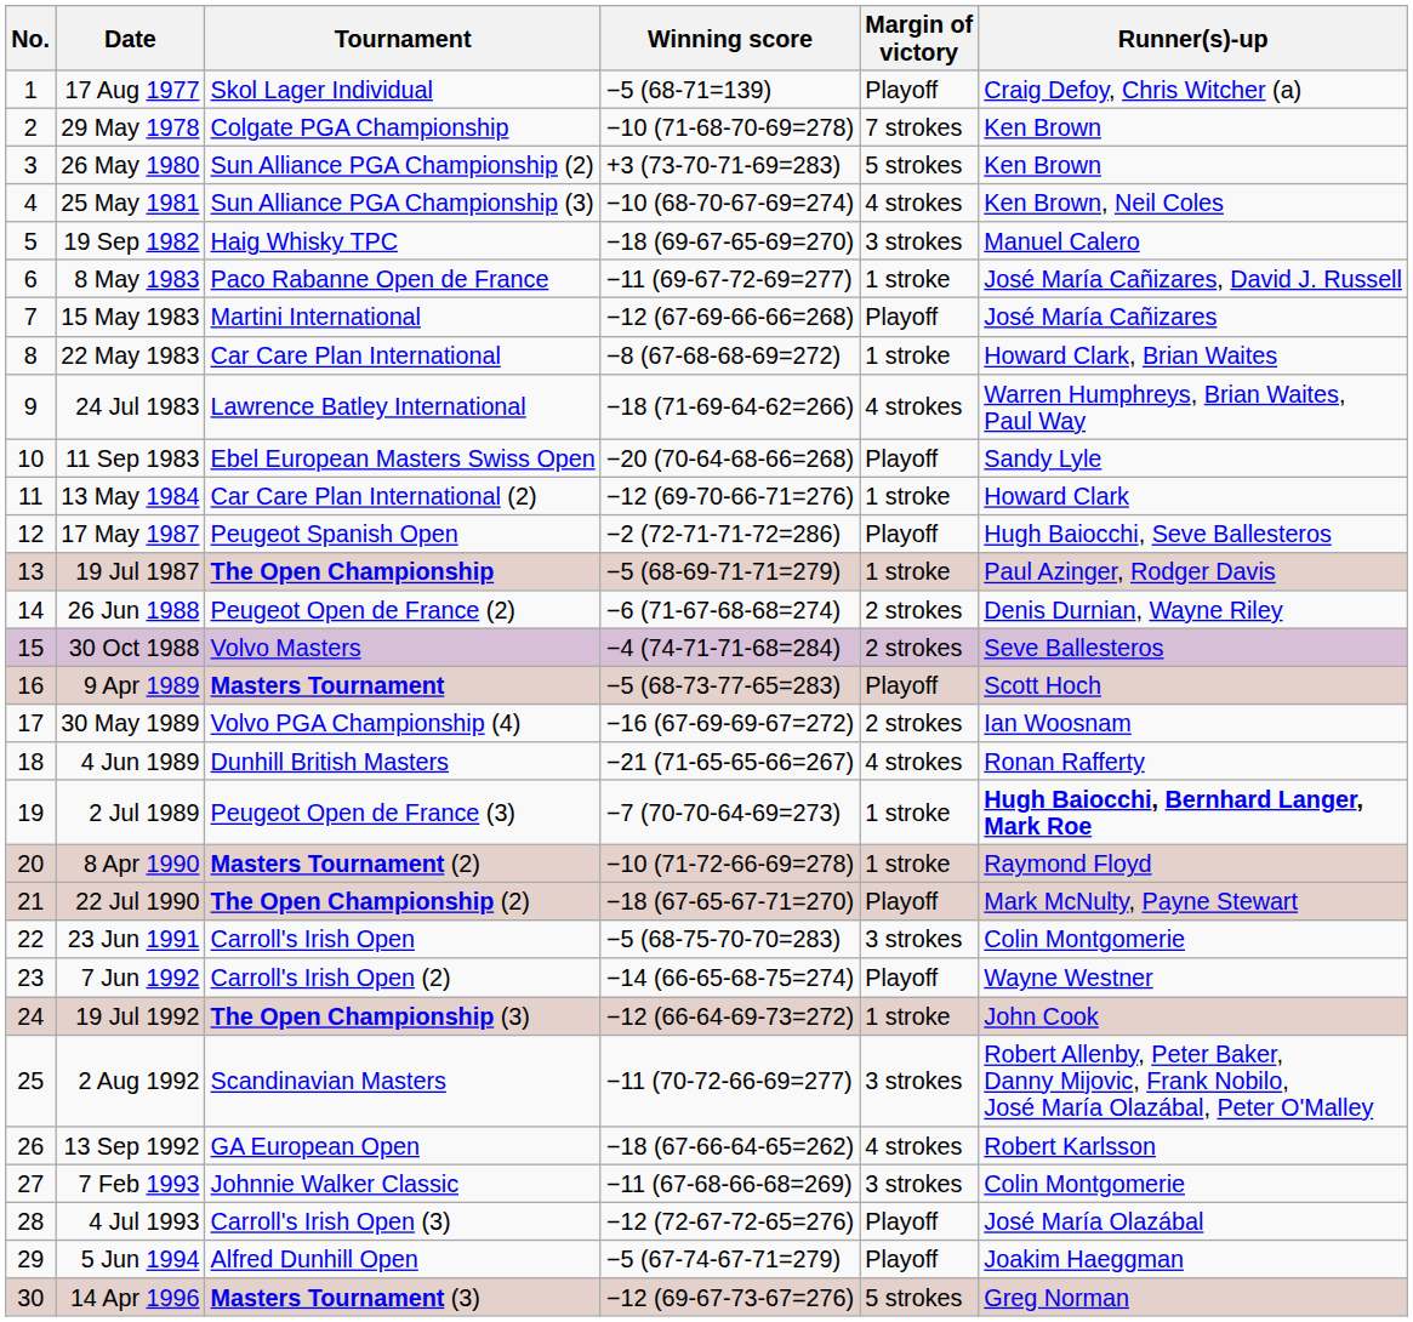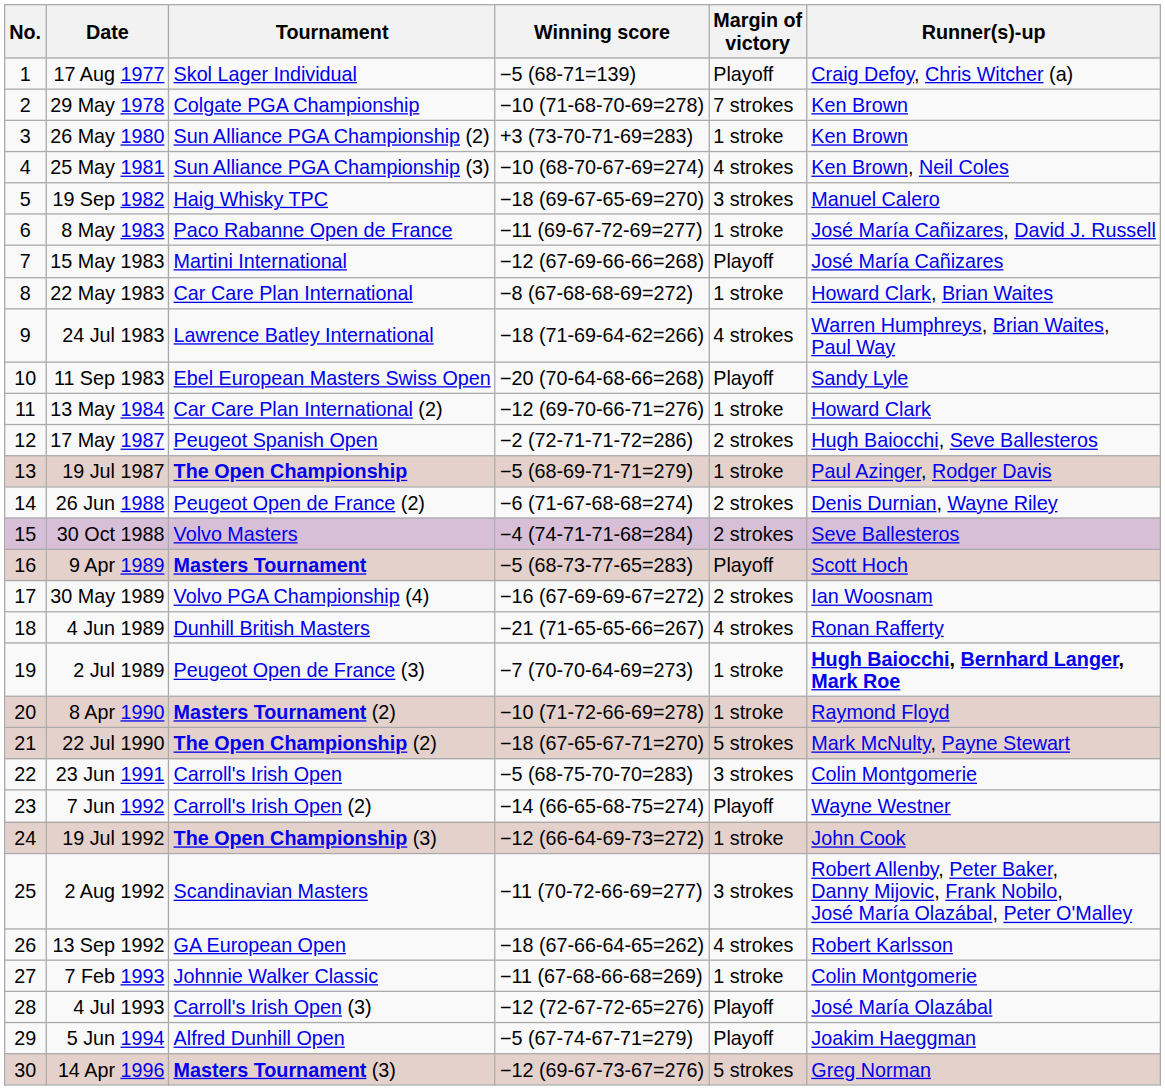26 May 1980 | Margin of victory: 5 strokes -> 1 stroke
17 May 1987 | Margin of victory: Playoff -> 2 strokes
22 Jul 1990 | Margin of victory: Playoff -> 5 strokes
7 Feb 1993 | Margin of victory: 3 strokes -> 1 stroke
